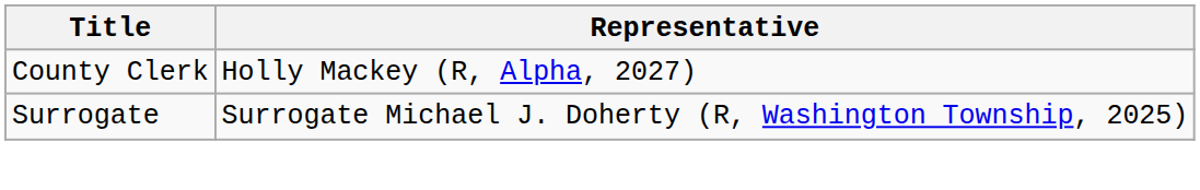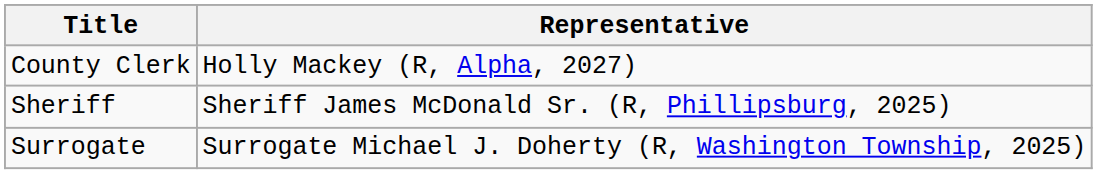+ row: Sheriff | Sheriff James McDonald Sr. (R, Phillipsburg, 2025)
